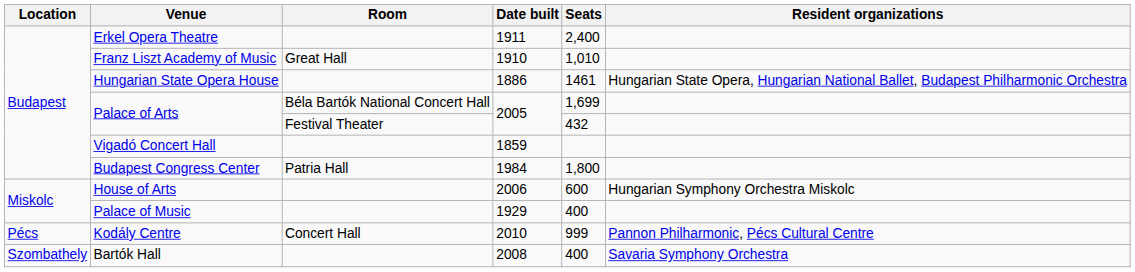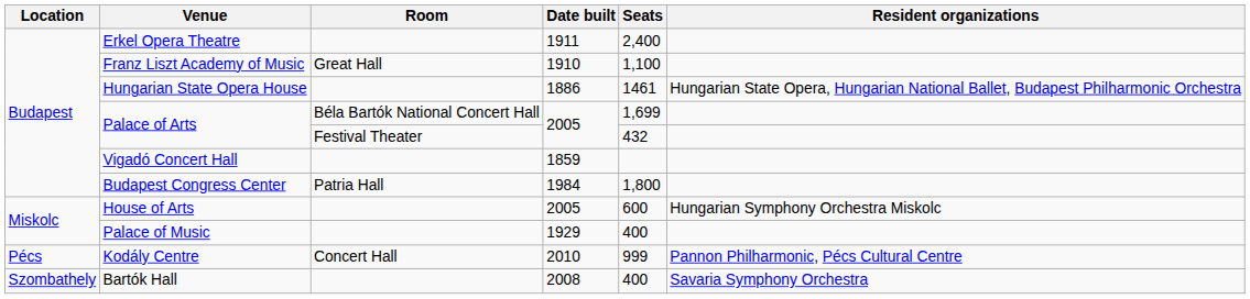Franz Liszt Academy of Music | Seats: 1,010 -> 1,100
House of Arts | Date built: 2006 -> 2005
